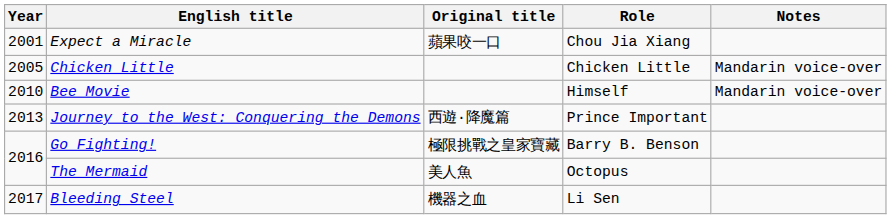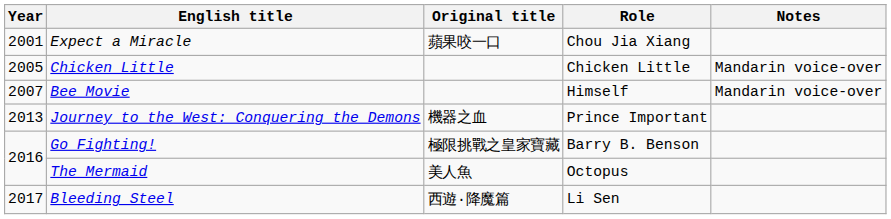Bee Movie | Year: 2010 -> 2007
Journey to the West: Conquering the Demons | Original title: 西遊·降魔篇 -> 機器之血
Bleeding Steel | Original title: 機器之血 -> 西遊·降魔篇
